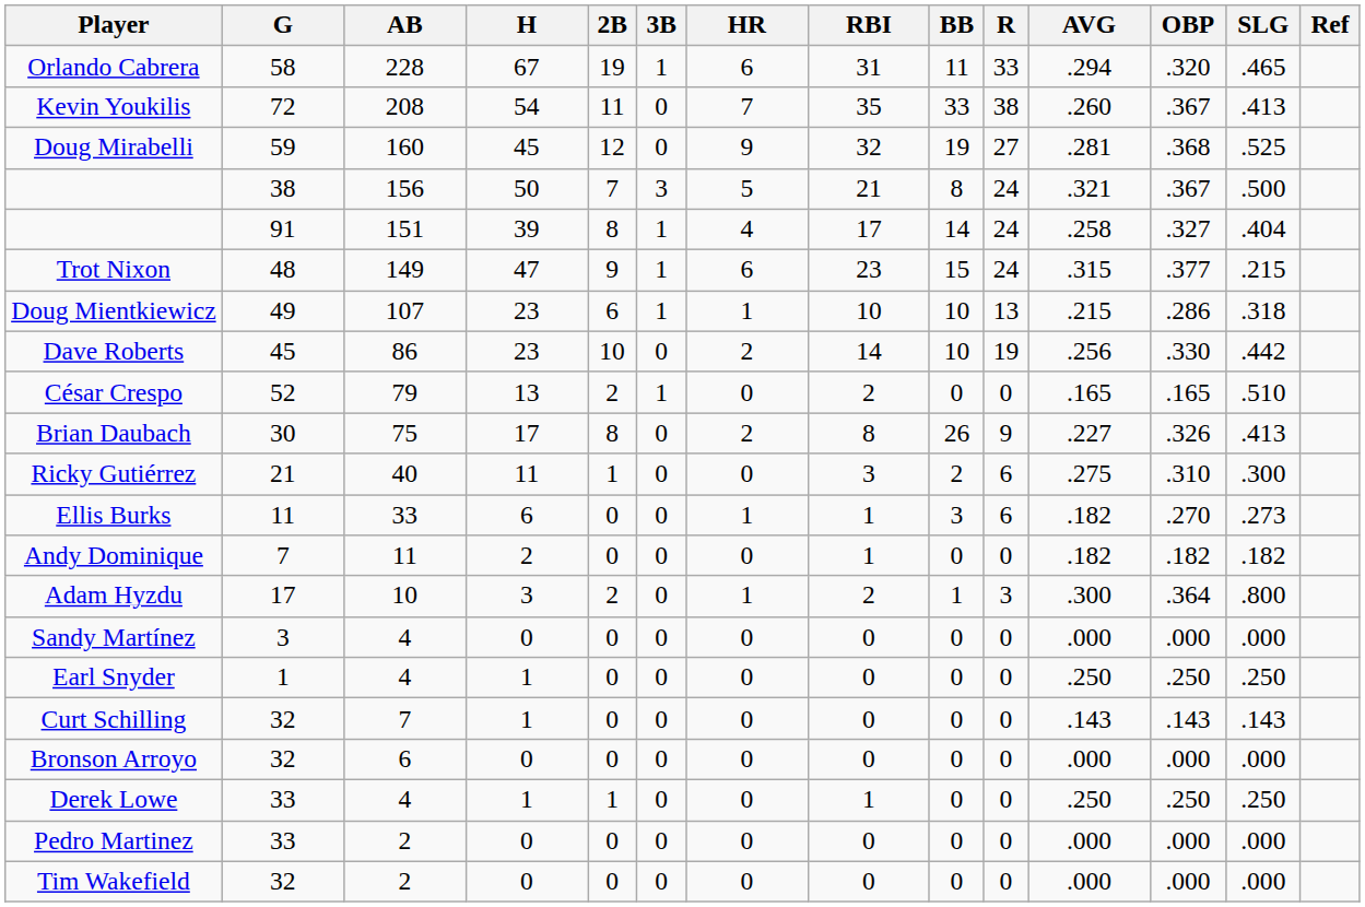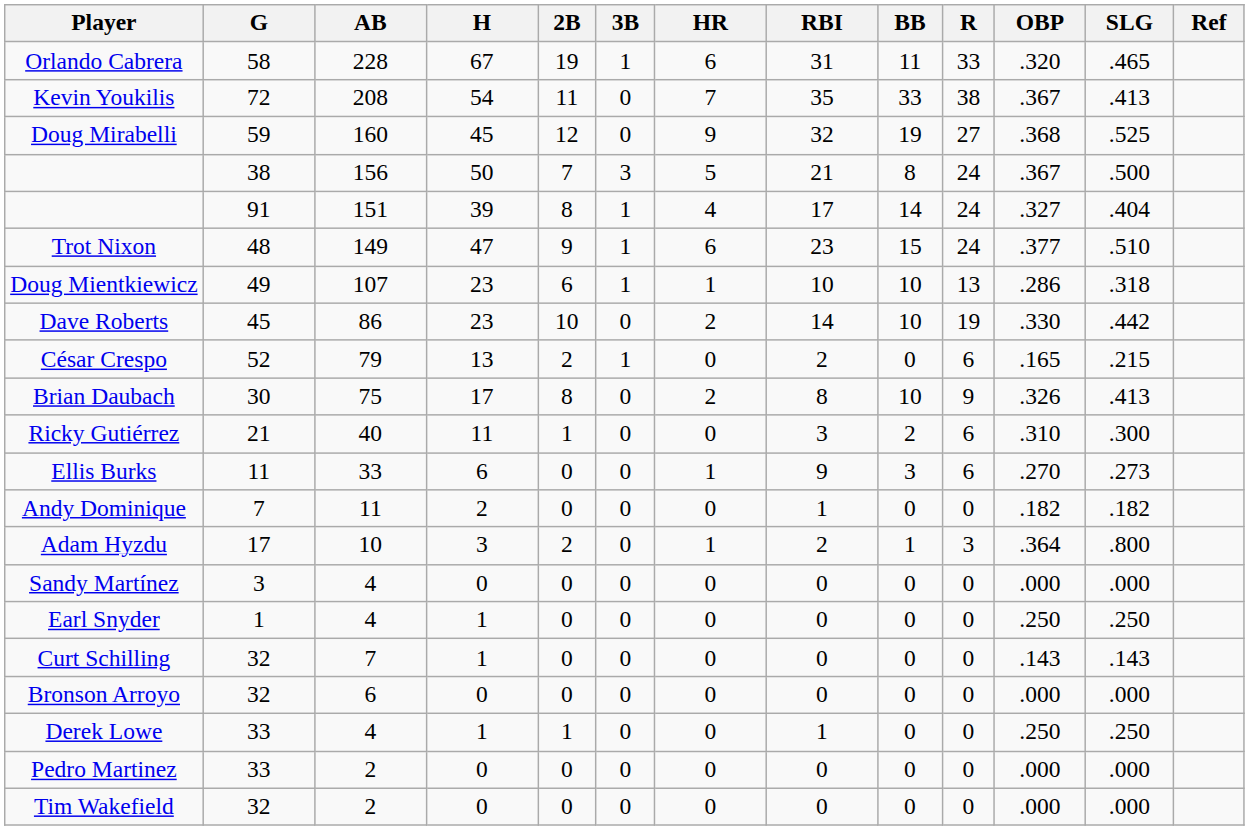- column: AVG | .294 | .260 | .281 | .321 | .258 | .315 | .215 | .256 | .165 | .227 | .275 | .182 | .182 | .300 | .000 | .250 | .143 | .000 | .250 | .000 | .000
Trot Nixon | SLG: .215 -> .510
César Crespo | R: 0 -> 6
César Crespo | SLG: .510 -> .215
Brian Daubach | BB: 26 -> 10
Ellis Burks | RBI: 1 -> 9
